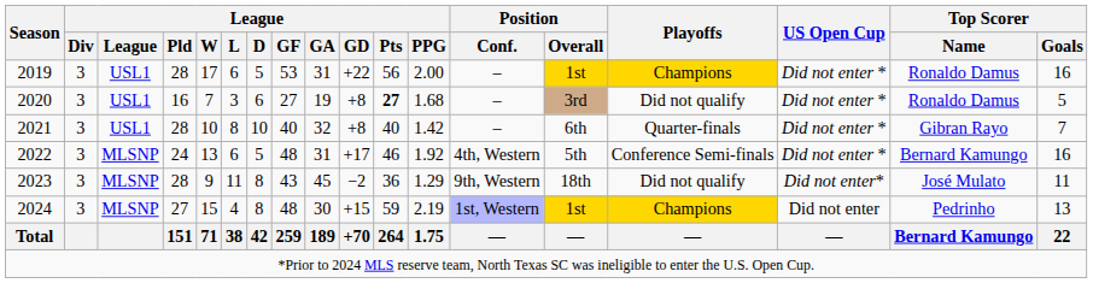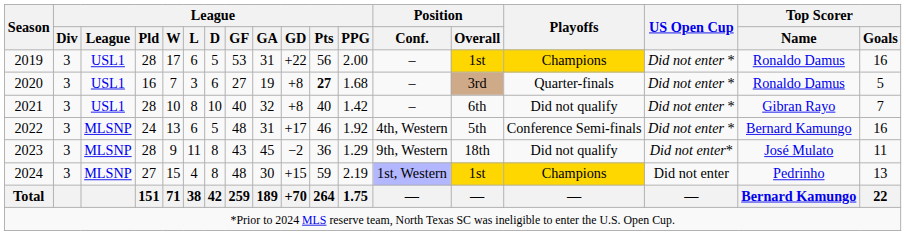2020 | Playoffs: Did not qualify -> Quarter-finals
2021 | Playoffs: Quarter-finals -> Did not qualify
